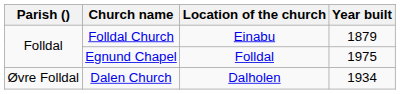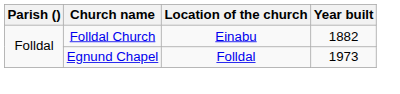Folldal Church | Year built: 1879 -> 1882
Egnund Chapel | Year built: 1975 -> 1973
- row: Øvre Folldal | Dalen Church | Dalholen | 1934
